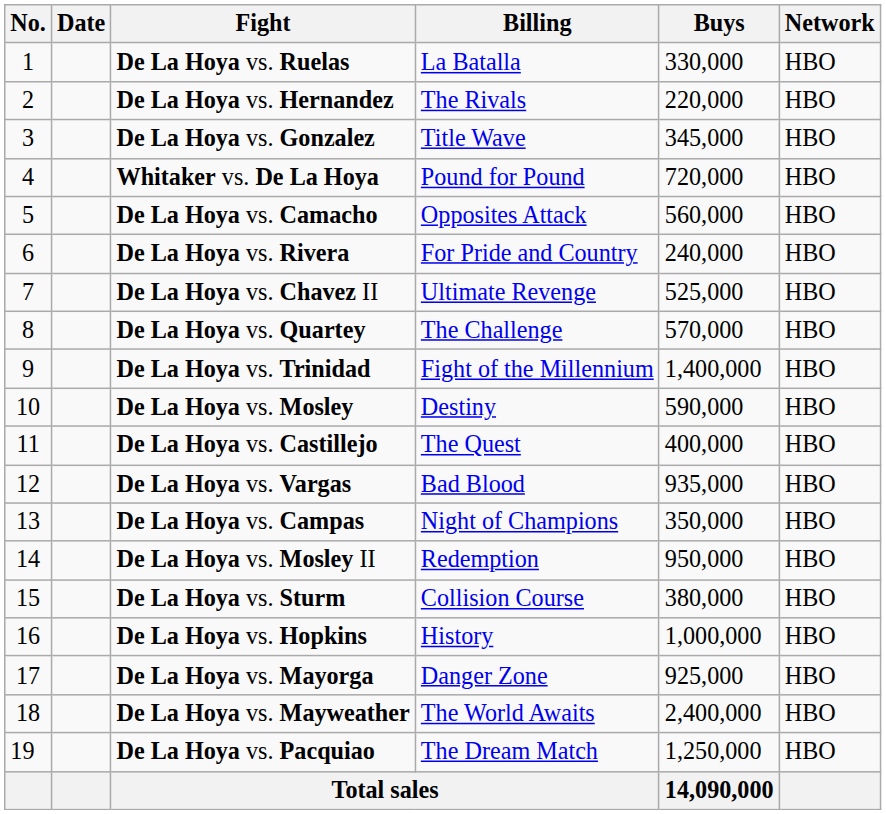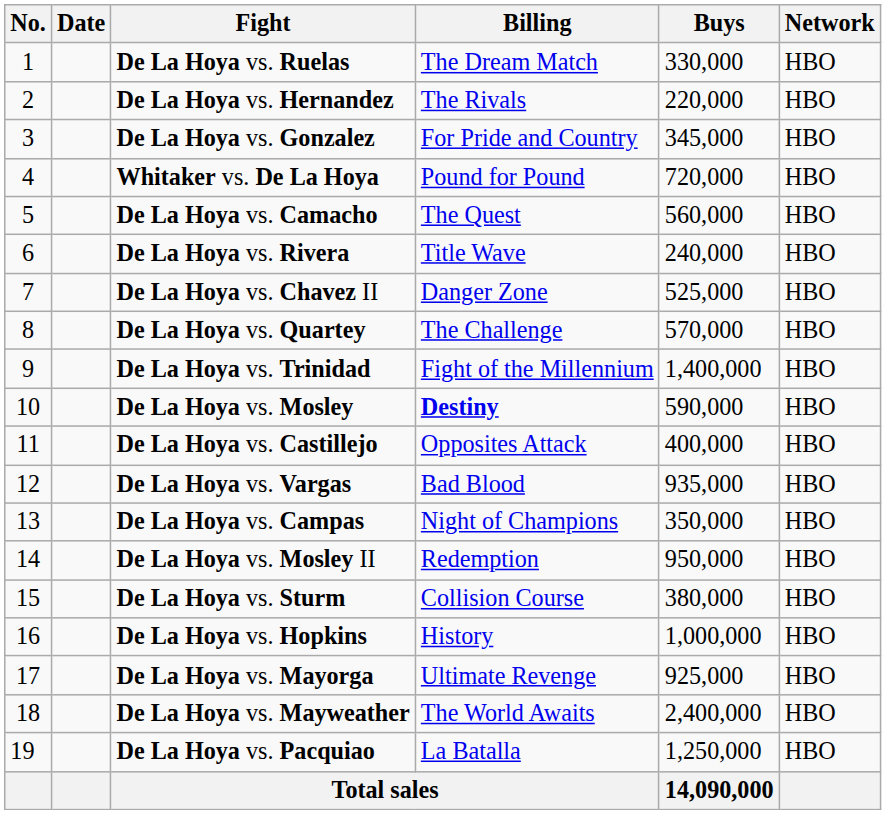De La Hoya vs. Ruelas | Billing: La Batalla -> The Dream Match
De La Hoya vs. Gonzalez | Billing: Title Wave -> For Pride and Country
De La Hoya vs. Camacho | Billing: Opposites Attack -> The Quest
De La Hoya vs. Rivera | Billing: For Pride and Country -> Title Wave
De La Hoya vs. Chavez II | Billing: Ultimate Revenge -> Danger Zone
De La Hoya vs. Mosley | Billing: normal -> bold
De La Hoya vs. Castillejo | Billing: The Quest -> Opposites Attack
De La Hoya vs. Mayorga | Billing: Danger Zone -> Ultimate Revenge
De La Hoya vs. Pacquiao | Billing: The Dream Match -> La Batalla
